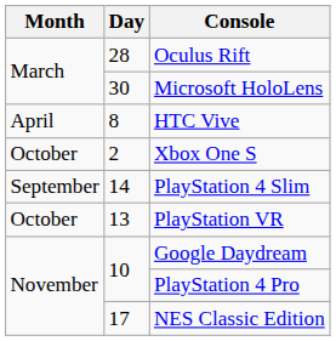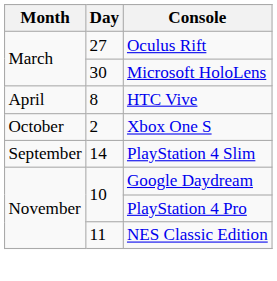Oculus Rift | Day: 28 -> 27
- row: October | 13 | PlayStation VR
NES Classic Edition | Day: 17 -> 11
